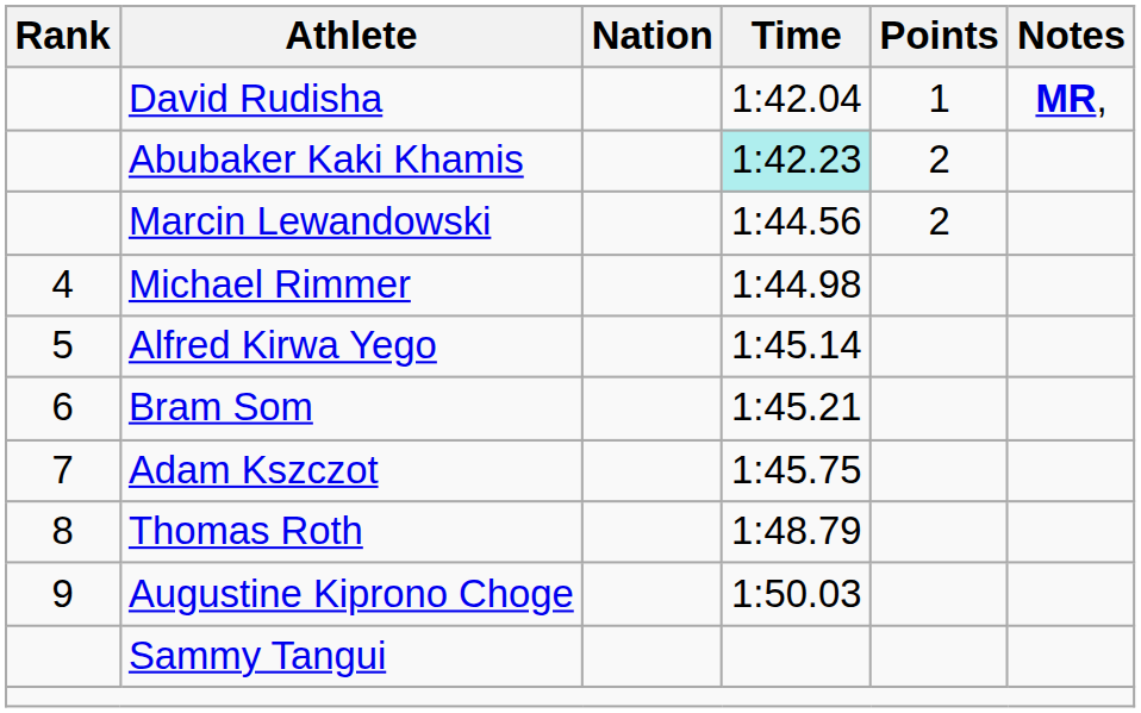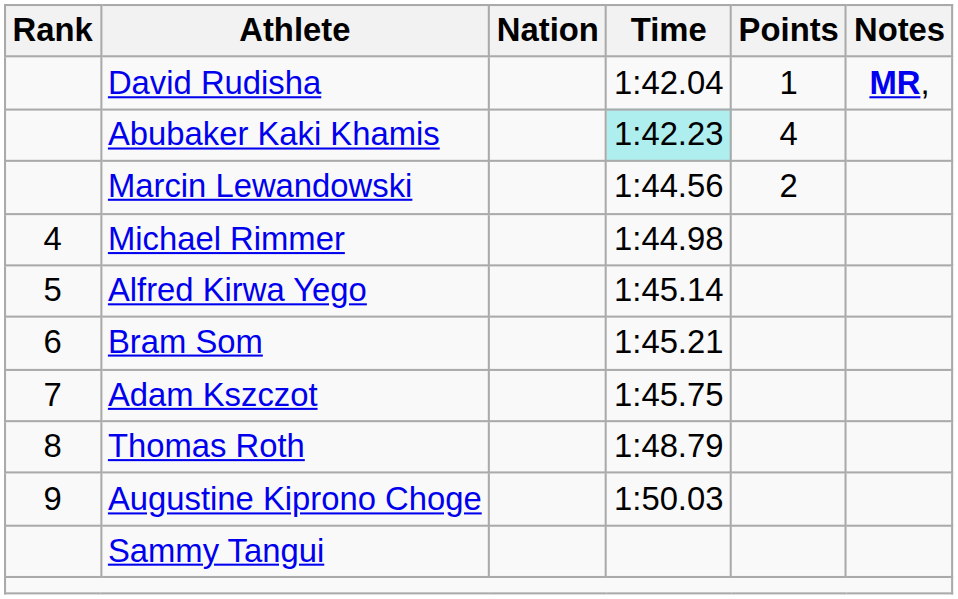Abubaker Kaki Khamis | Points: 2 -> 4
